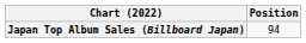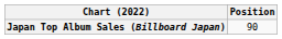Japan Top Album Sales (Billboard Japan) | Position: 94 -> 90
